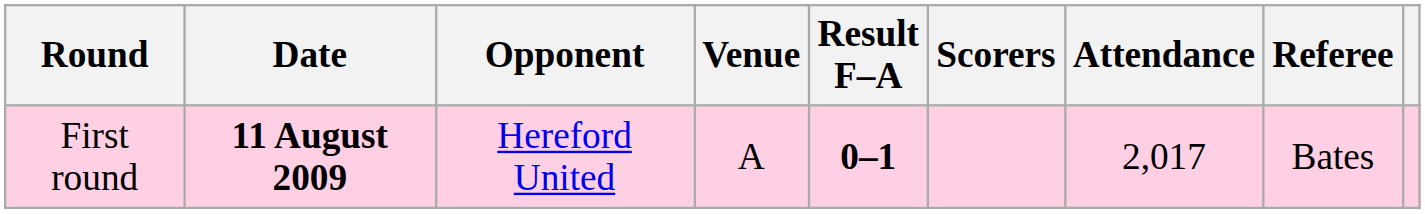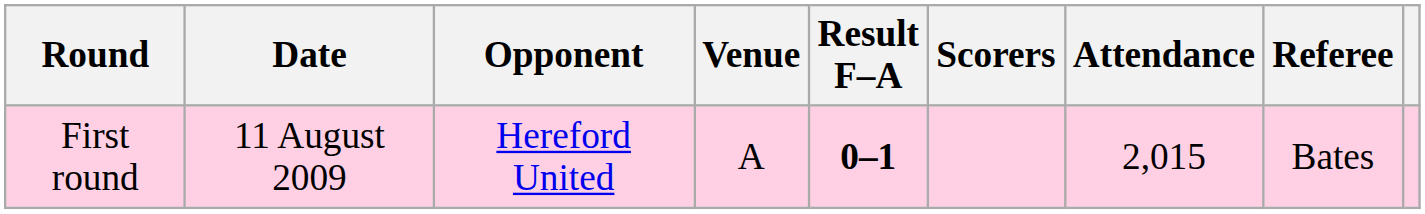First round | Date: bold -> normal
First round | Attendance: 2,017 -> 2,015
